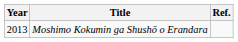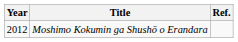Moshimo Kokumin ga Shushō o Erandara | Year: 2013 -> 2012
